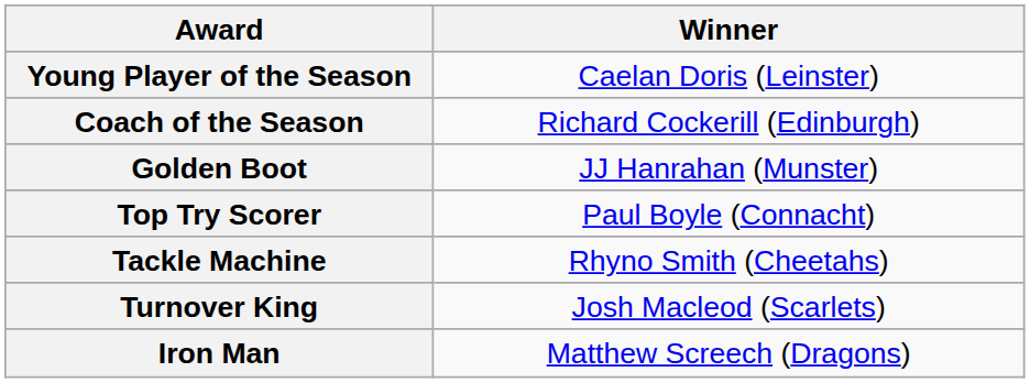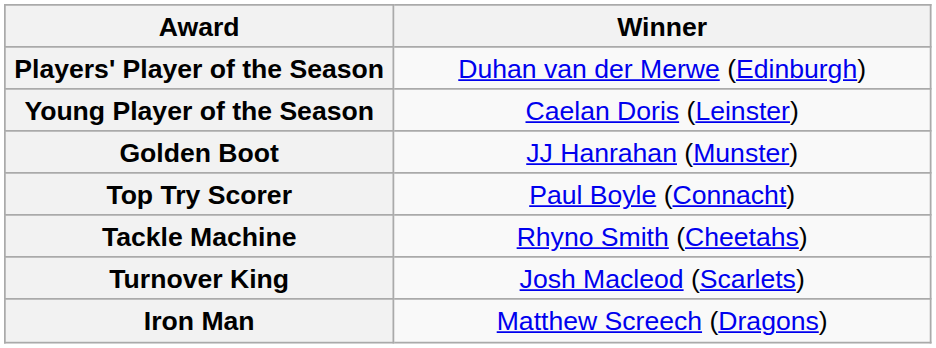+ row: Players' Player of the Season | Duhan van der Merwe (Edinburgh)
- row: Coach of the Season | Richard Cockerill (Edinburgh)
